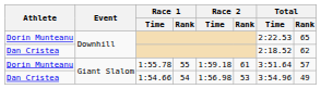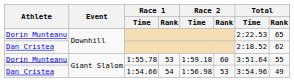1:55.78 | Race 1 / Rank: 55 -> 53
1:55.78 | Race 2 / Rank: 61 -> 60
1:55.78 | Total / Rank: 57 -> 55
